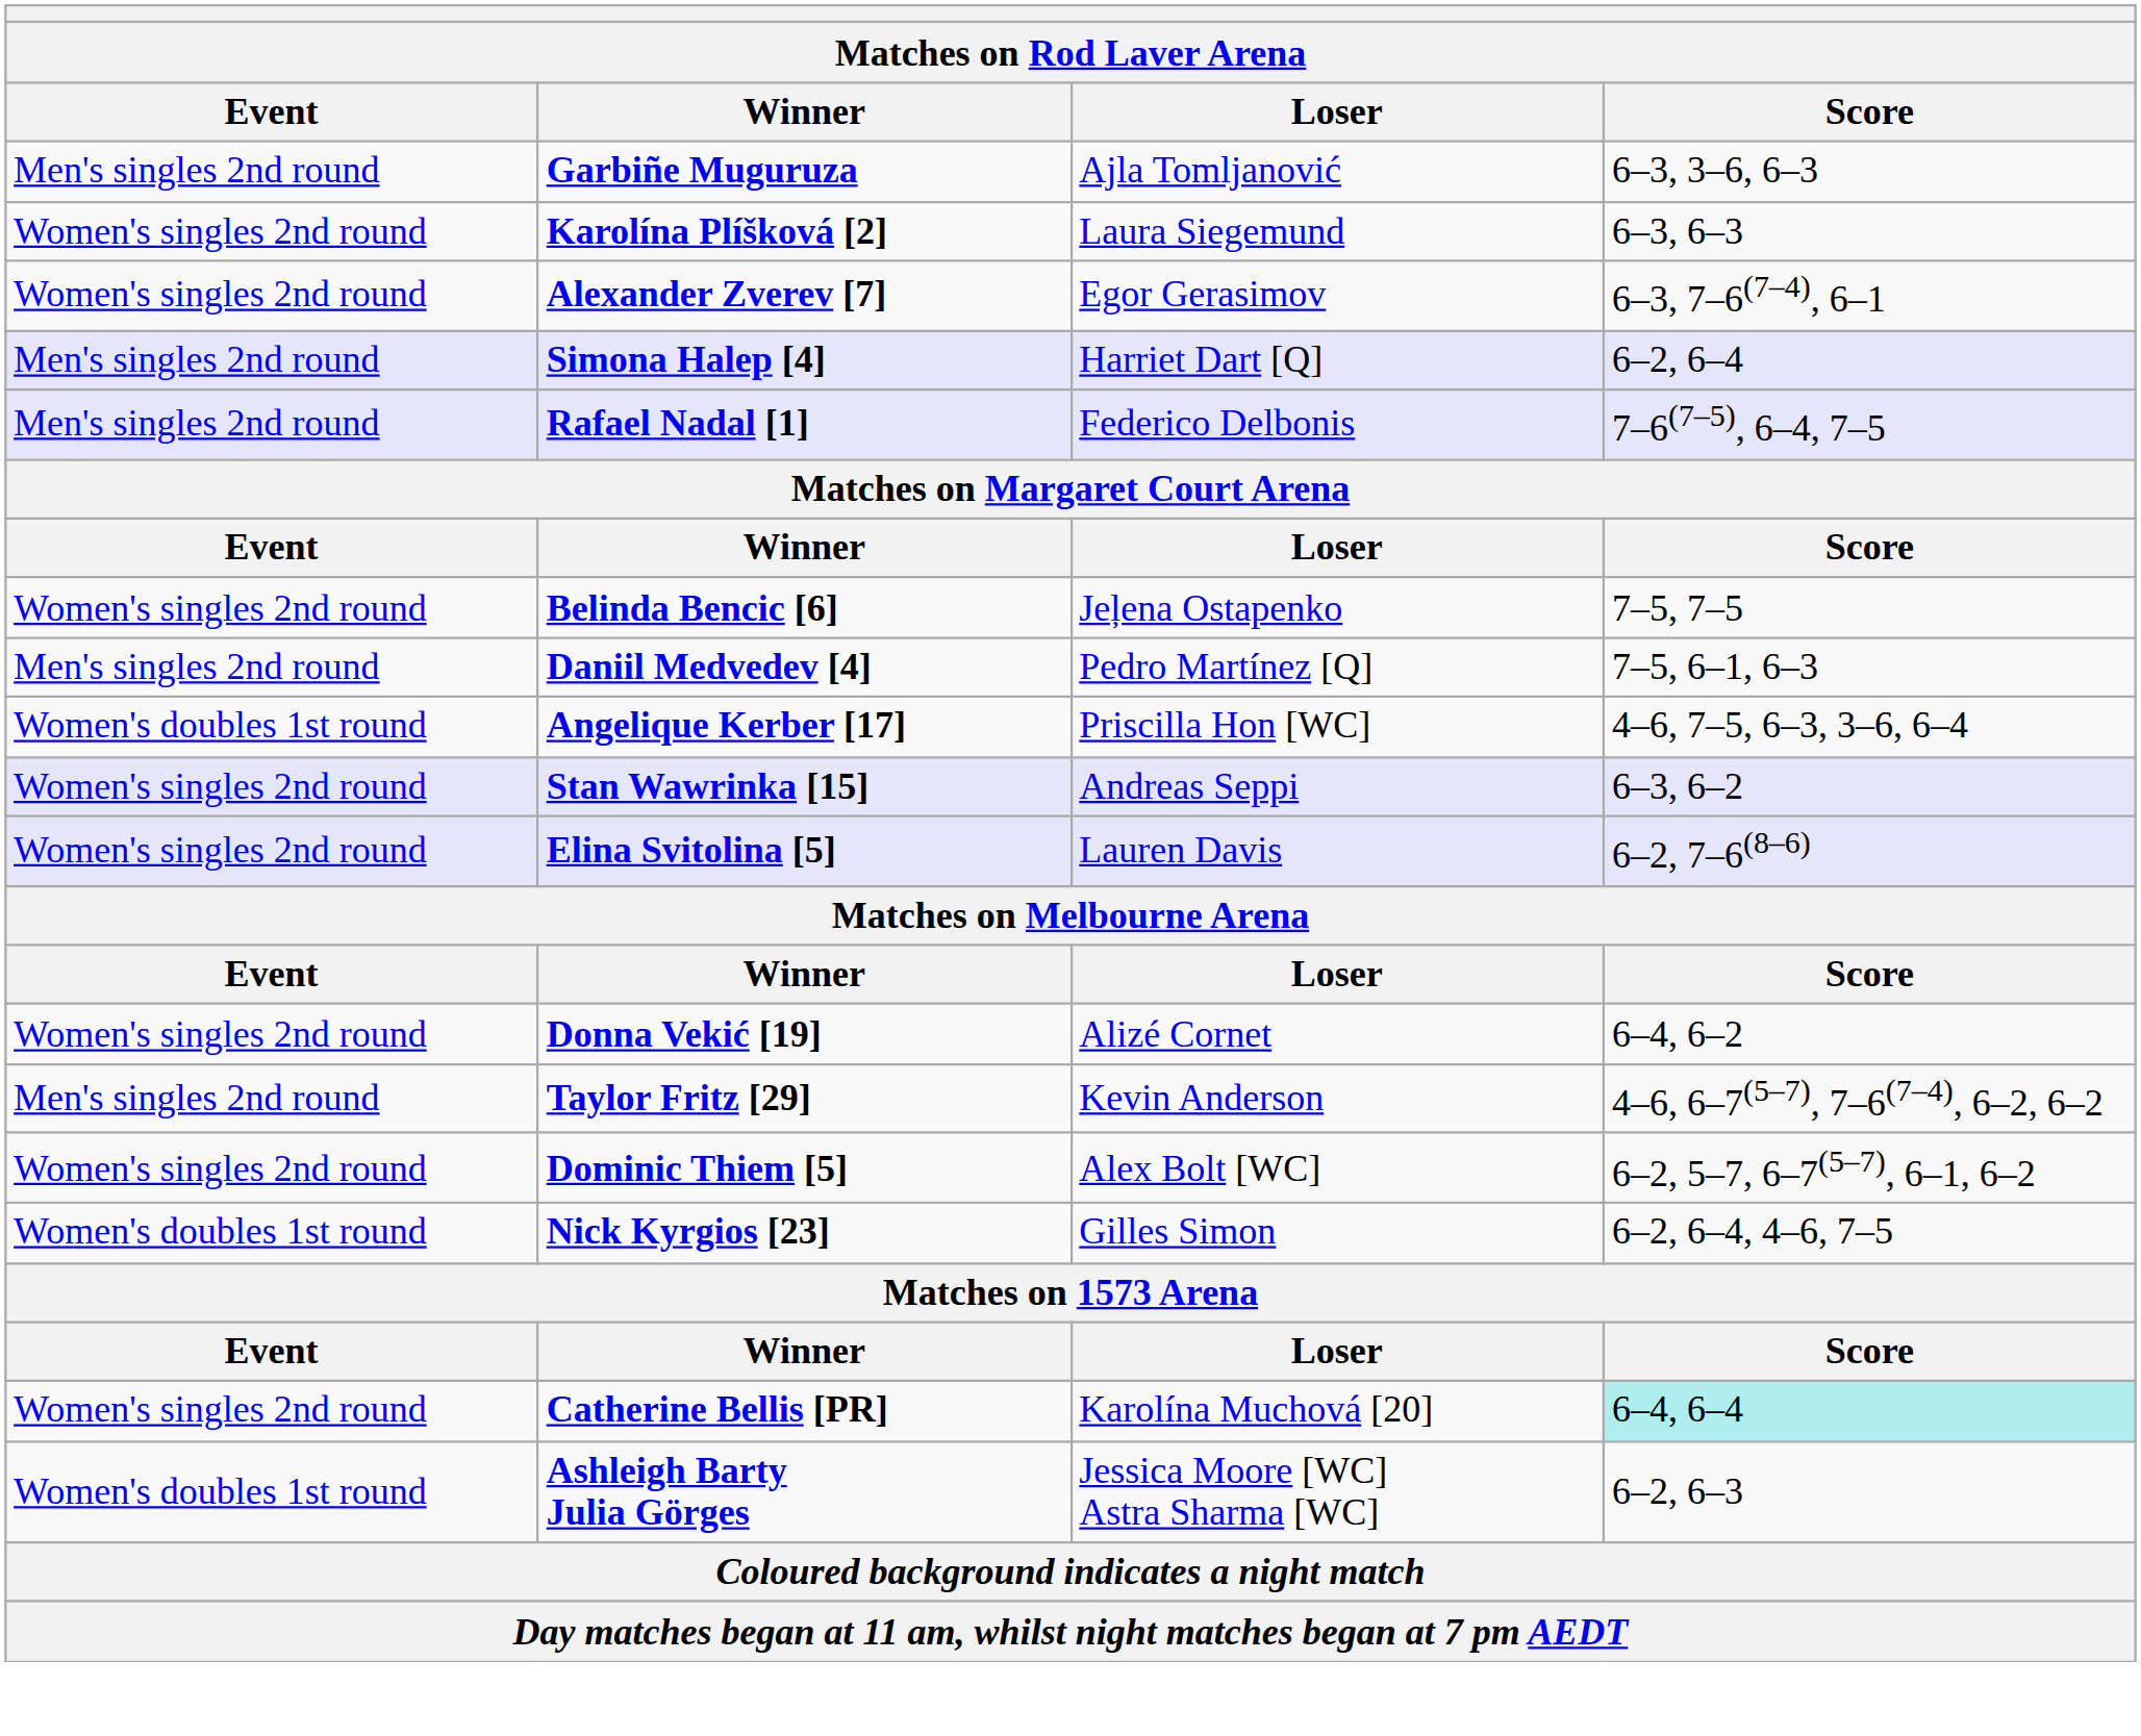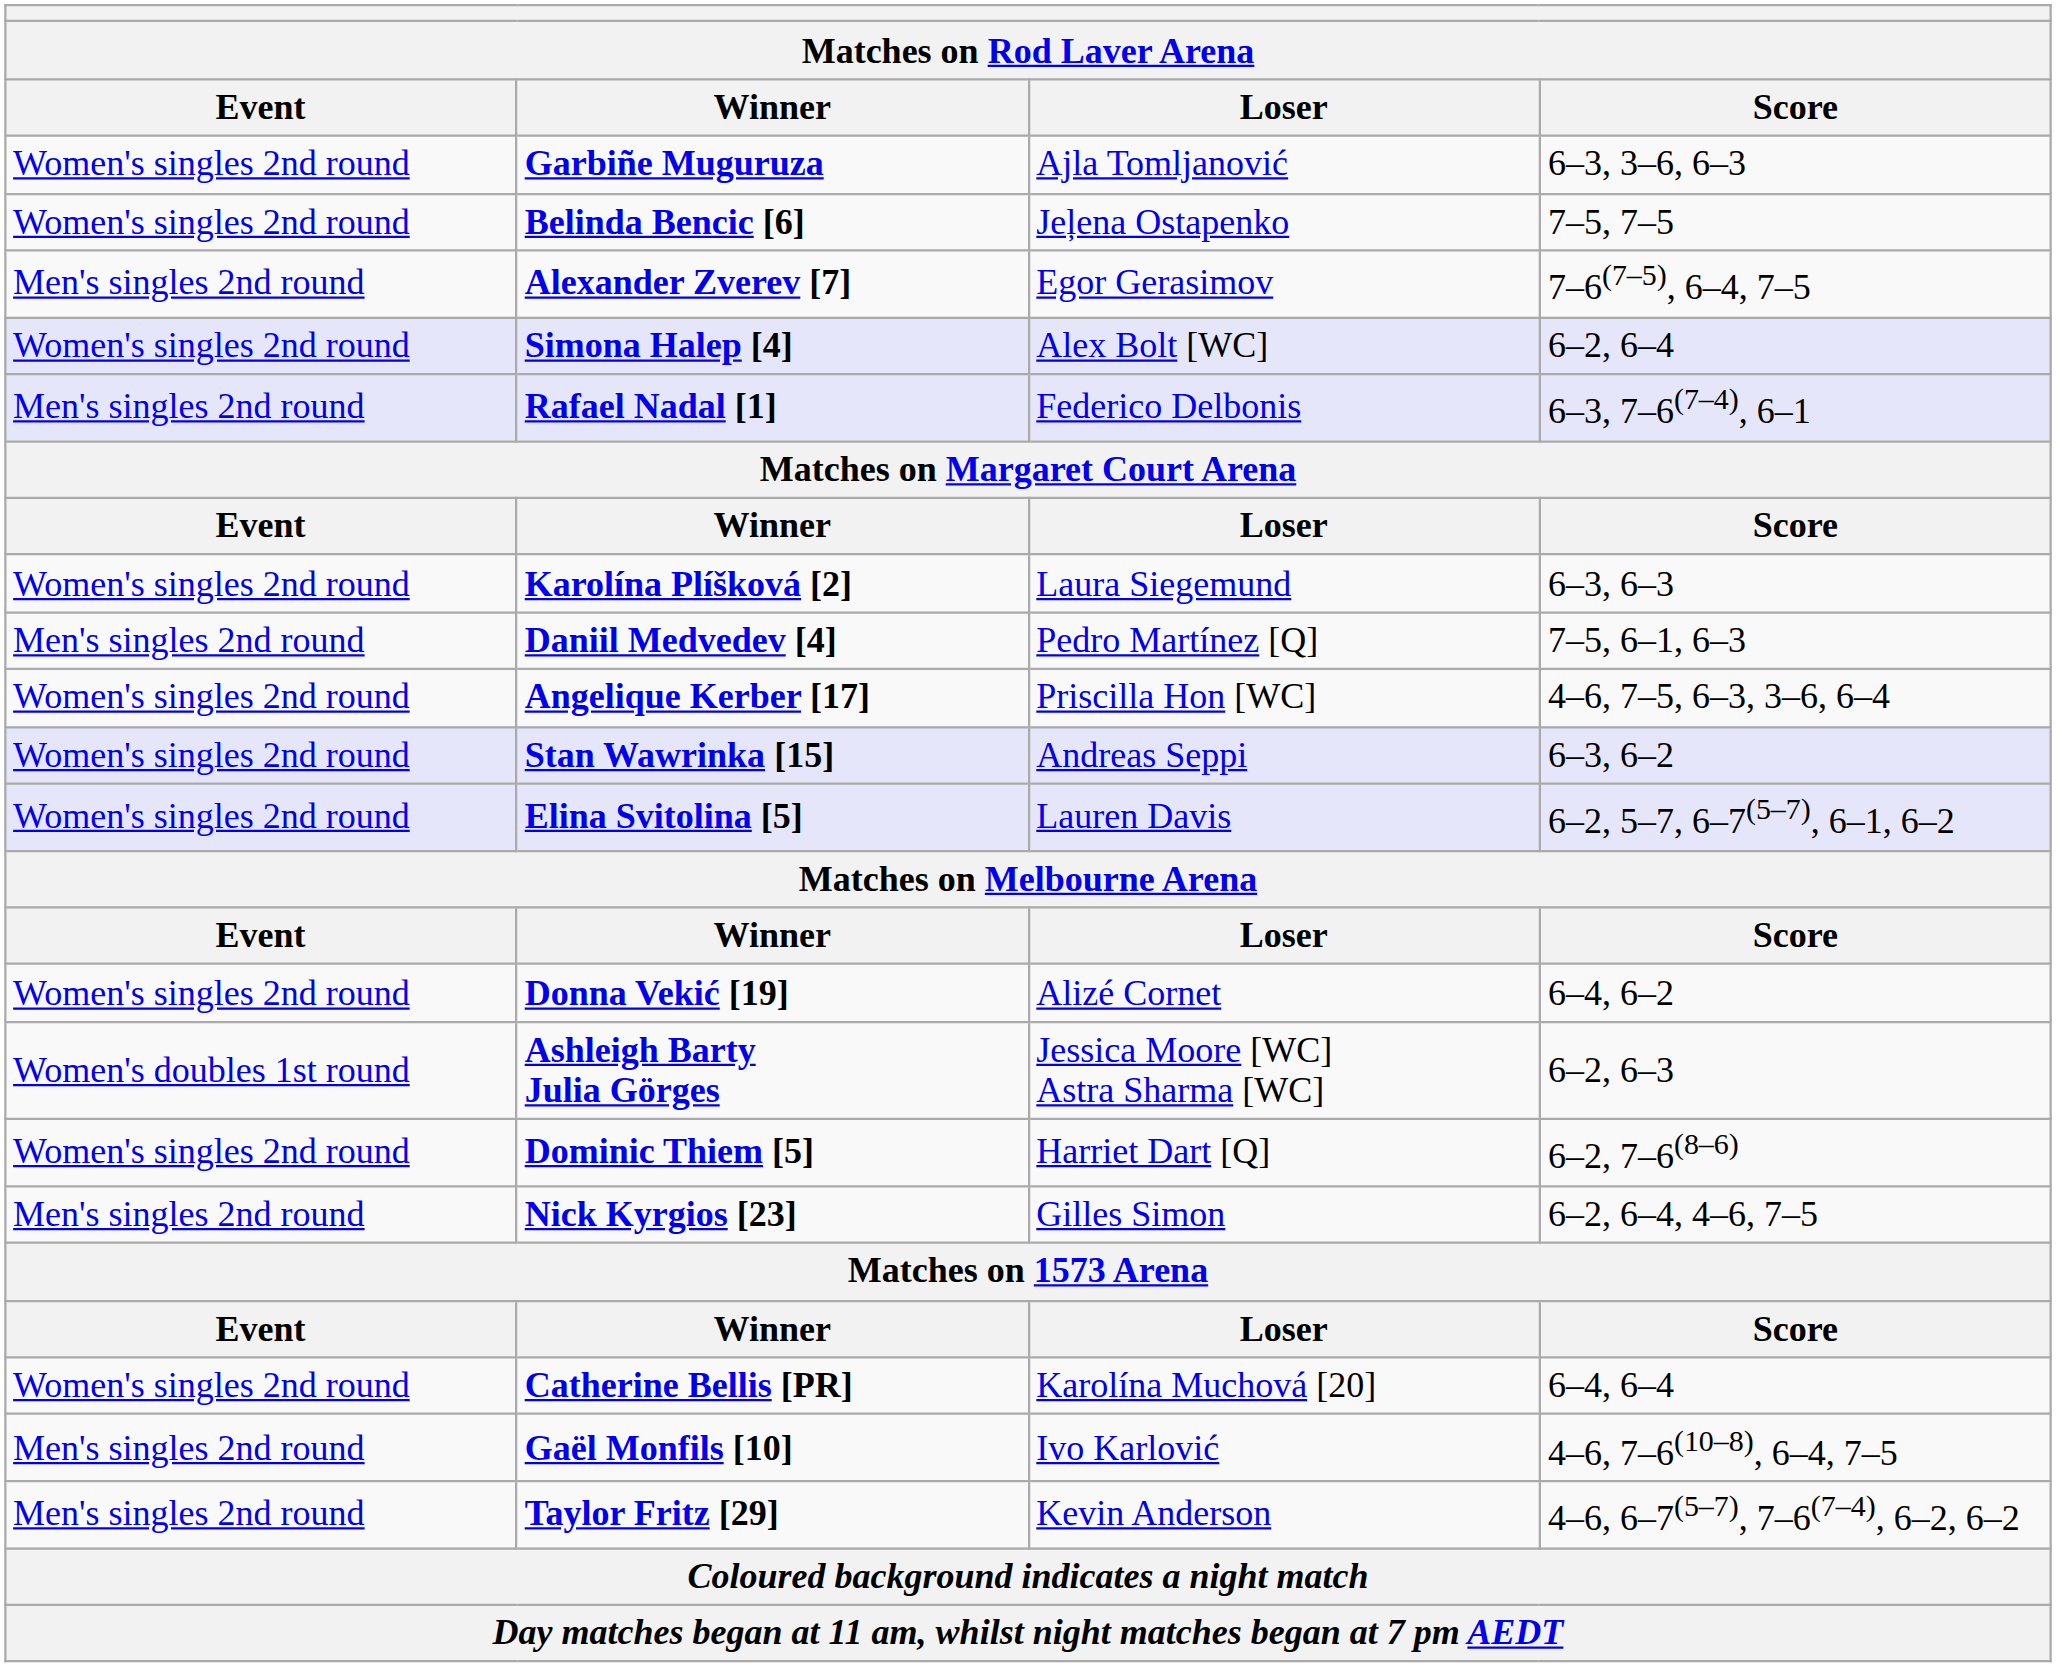Garbiñe Muguruza | Event: Men's singles 2nd round -> Women's singles 2nd round
rows swapped: Karolína Plíšková [2] <-> Belinda Bencic [6]
Alexander Zverev [7] | Event: Women's singles 2nd round -> Men's singles 2nd round
Alexander Zverev [7] | Score: 6–3, 7–6(7–4), 6–1 -> 7–6(7–5), 6–4, 7–5
Simona Halep [4] | Event: Men's singles 2nd round -> Women's singles 2nd round
Simona Halep [4] | Loser: Harriet Dart [Q] -> Alex Bolt [WC]
Rafael Nadal [1] | Score: 7–6(7–5), 6–4, 7–5 -> 6–3, 7–6(7–4), 6–1
Angelique Kerber [17] | Event: Women's doubles 1st round -> Women's singles 2nd round
Elina Svitolina [5] | Score: 6–2, 7–6(8–6) -> 6–2, 5–7, 6–7(5–7), 6–1, 6–2
rows swapped: Ashleigh Barty Julia Görges <-> Taylor Fritz [29]
Dominic Thiem [5] | Loser: Alex Bolt [WC] -> Harriet Dart [Q]
Dominic Thiem [5] | Score: 6–2, 5–7, 6–7(5–7), 6–1, 6–2 -> 6–2, 7–6(8–6)
Nick Kyrgios [23] | Event: Women's doubles 1st round -> Men's singles 2nd round
Catherine Bellis [PR] | Score: paleturquoise background -> no background
+ row: Men's singles 2nd round | Gaël Monfils [10] | Ivo Karlović | 4–6, 7–6(10–8), 6–4, 7–5
